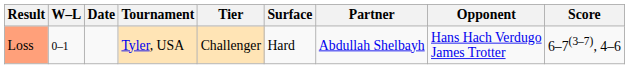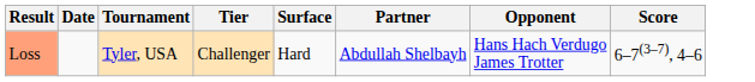- column: W–L | 0–1
